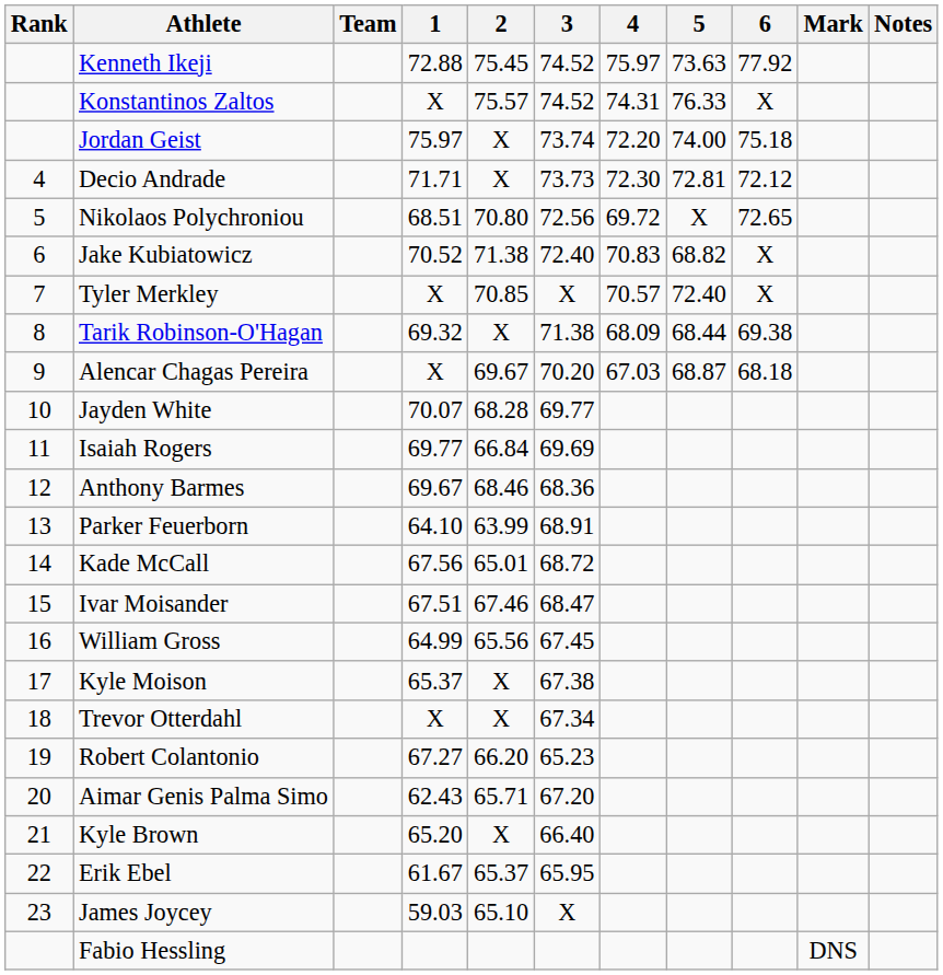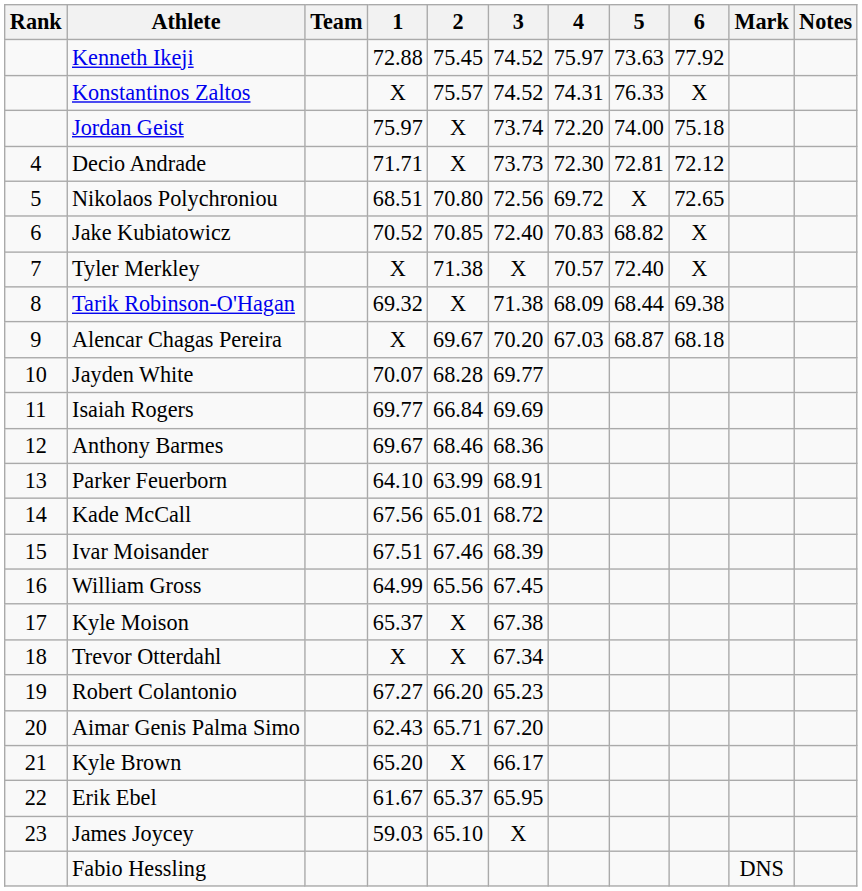Jake Kubiatowicz | 2: 71.38 -> 70.85
Tyler Merkley | 2: 70.85 -> 71.38
Ivar Moisander | 3: 68.47 -> 68.39
Kyle Brown | 3: 66.40 -> 66.17
